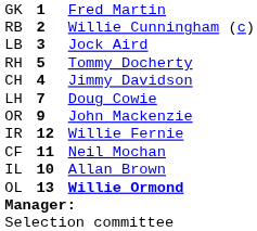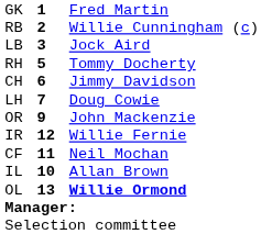CH | column 2: 4 -> 6
